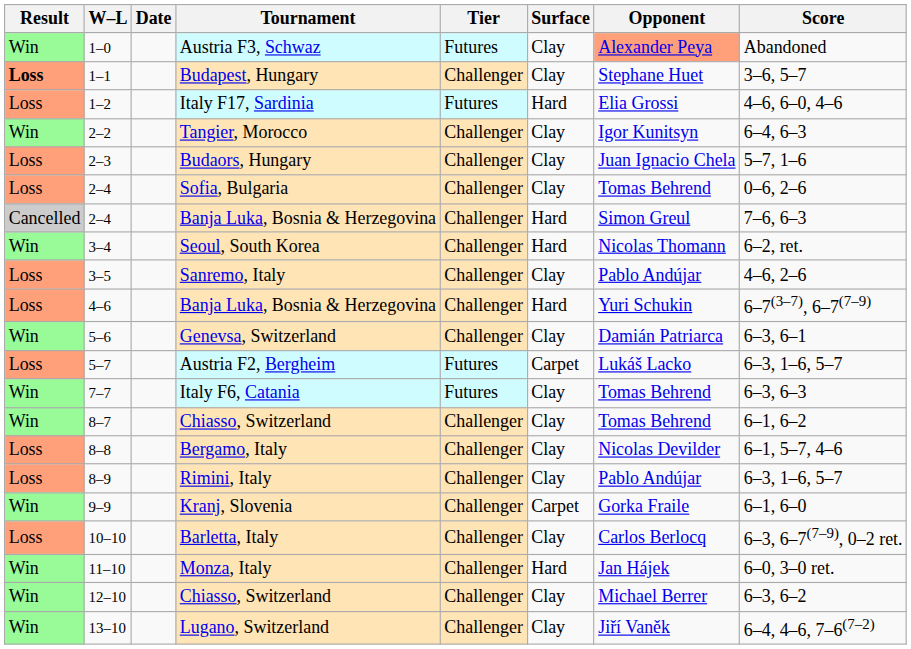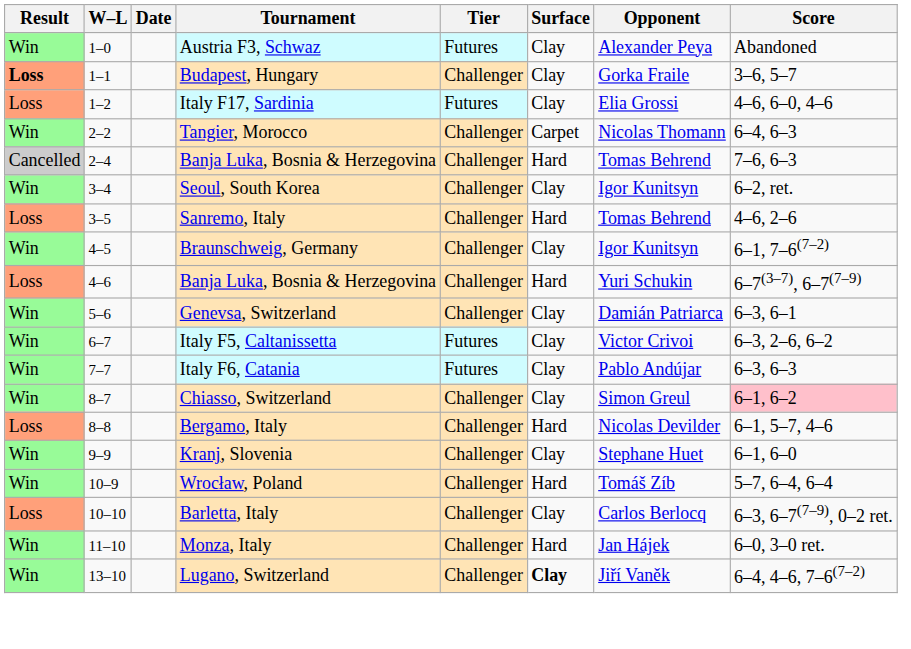Austria F3, Schwaz | Opponent: lightsalmon background -> no background
Budapest, Hungary | Opponent: Stephane Huet -> Gorka Fraile
Italy F17, Sardinia | Surface: Hard -> Clay
Tangier, Morocco | Surface: Clay -> Carpet
Tangier, Morocco | Opponent: Igor Kunitsyn -> Nicolas Thomann
- row: Loss | 2–3 | Budaors, Hungary | Challenger | Clay | Juan Ignacio Chela | 5–7, 1–6
- row: Loss | 2–4 | Sofia, Bulgaria | Challenger | Clay | Tomas Behrend | 0–6, 2–6
2–4 / Banja Luka, Bosnia & Herzegovina | Opponent: Simon Greul -> Tomas Behrend
Seoul, South Korea | Surface: Hard -> Clay
Seoul, South Korea | Opponent: Nicolas Thomann -> Igor Kunitsyn
Sanremo, Italy | Surface: Clay -> Hard
Sanremo, Italy | Opponent: Pablo Andújar -> Tomas Behrend
+ row: Win | 4–5 | Braunschweig, Germany | Challenger | Clay | Igor Kunitsyn | 6–1, 7–6(7–2)
- row: Loss | 5–7 | Austria F2, Bergheim | Futures | Carpet | Lukáš Lacko | 6–3, 1–6, 5–7
+ row: Win | 6–7 | Italy F5, Caltanissetta | Futures | Clay | Victor Crivoi | 6–3, 2–6, 6–2
Italy F6, Catania | Opponent: Tomas Behrend -> Pablo Andújar
8–7 / Chiasso, Switzerland | Opponent: Tomas Behrend -> Simon Greul
8–7 / Chiasso, Switzerland | Score: no background -> pink background
Bergamo, Italy | Surface: Clay -> Hard
- row: Loss | 8–9 | Rimini, Italy | Challenger | Clay | Pablo Andújar | 6–3, 1–6, 5–7
Kranj, Slovenia | Surface: Carpet -> Clay
Kranj, Slovenia | Opponent: Gorka Fraile -> Stephane Huet
+ row: Win | 10–9 | Wrocław, Poland | Challenger | Hard | Tomáš Zíb | 5–7, 6–4, 6–4
- row: Win | 12–10 | Chiasso, Switzerland | Challenger | Clay | Michael Berrer | 6–3, 6–2
Lugano, Switzerland | Surface: normal -> bold
